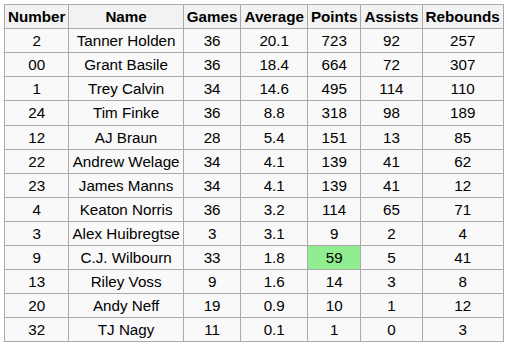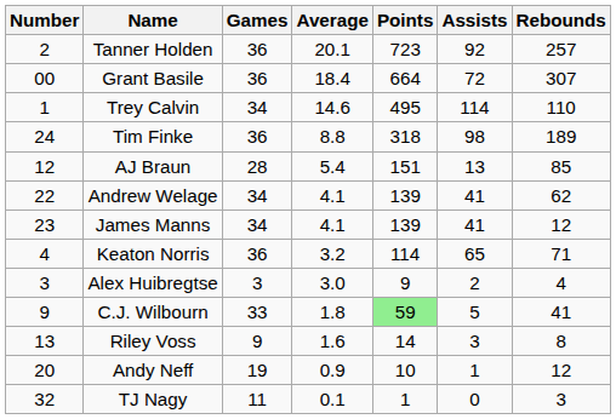Alex Huibregtse | Average: 3.1 -> 3.0
